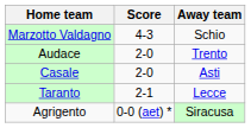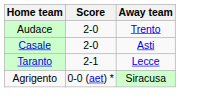- row: Marzotto Valdagno | 4-3 | Schio
